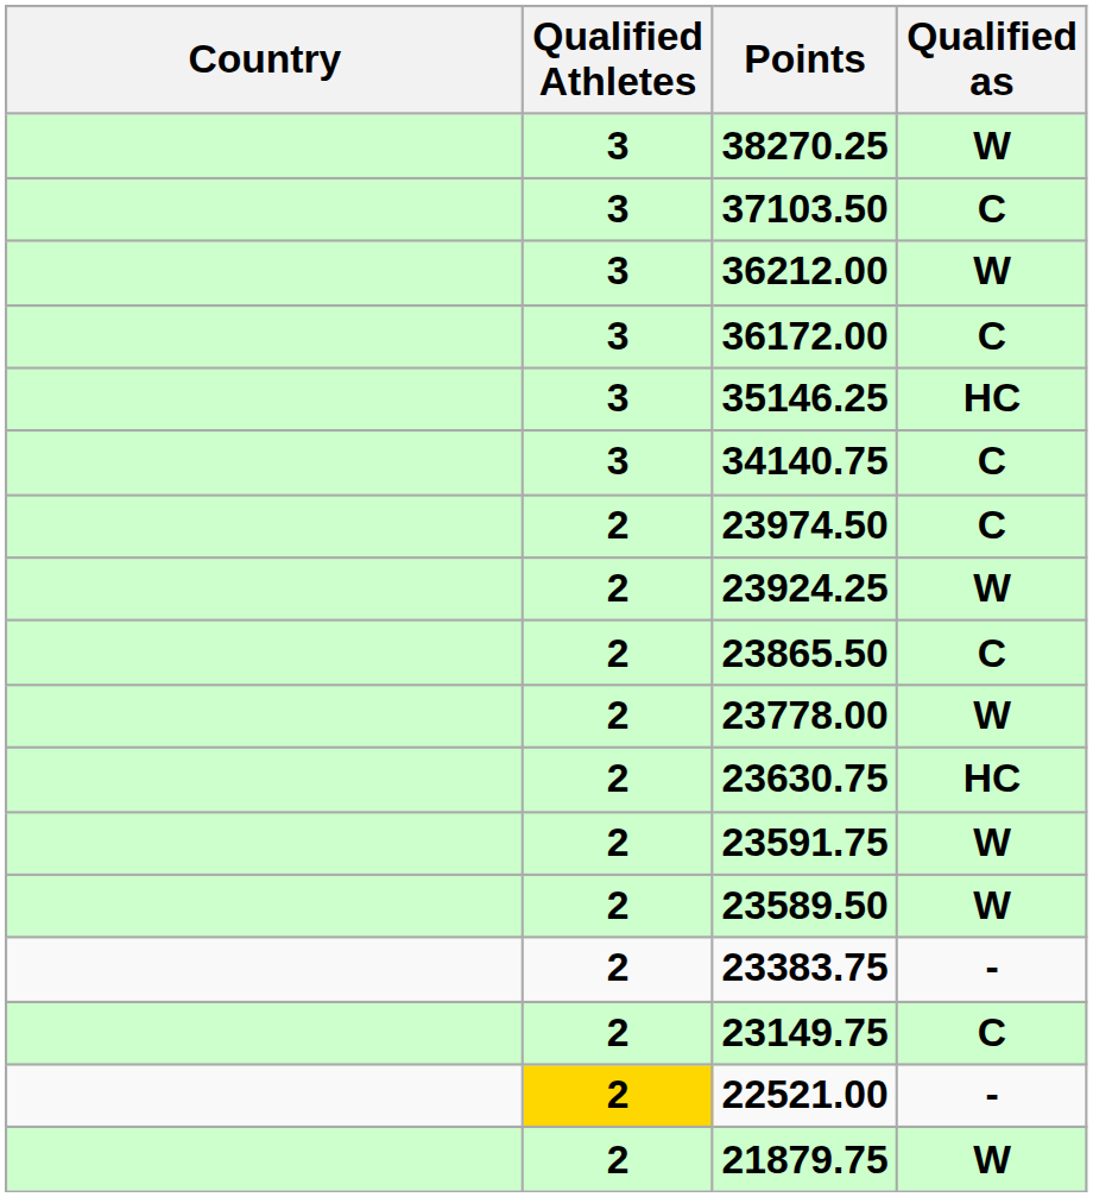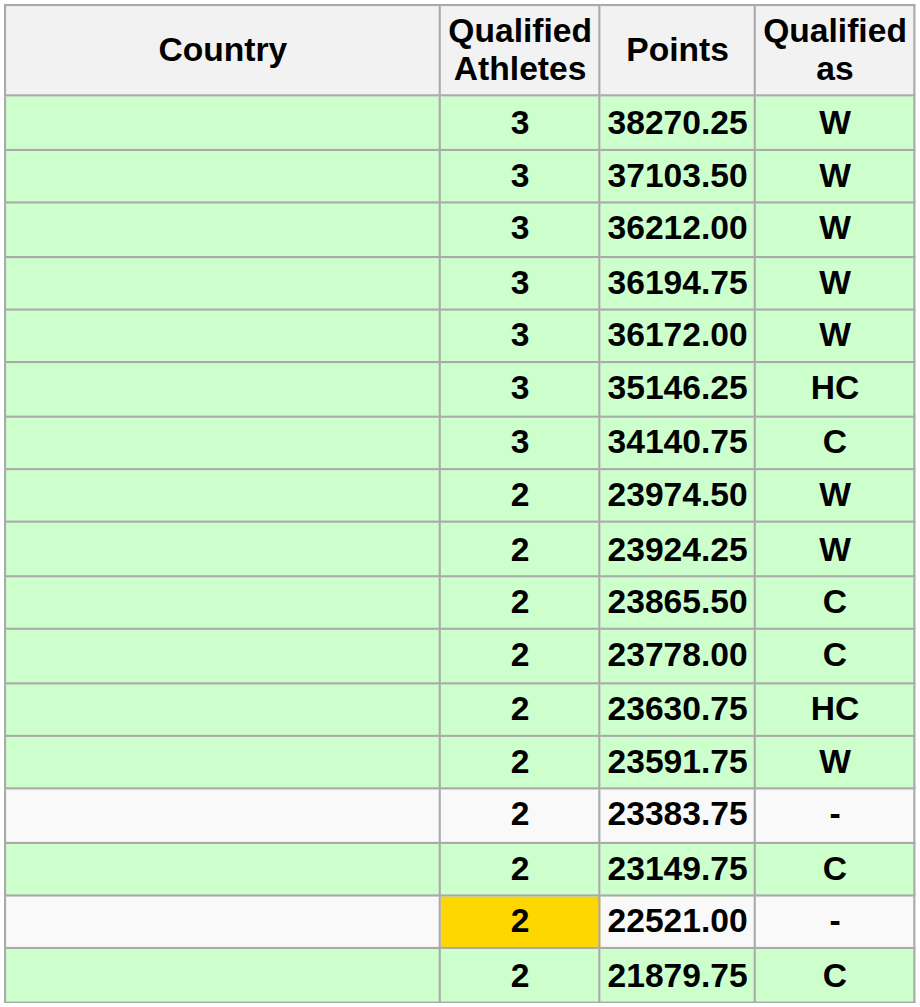37103.50 | Qualified as: C -> W
+ row: 3 | 36194.75 | W
36172.00 | Qualified as: C -> W
23974.50 | Qualified as: C -> W
23778.00 | Qualified as: W -> C
- row: 2 | 23589.50 | W
21879.75 | Qualified as: W -> C
